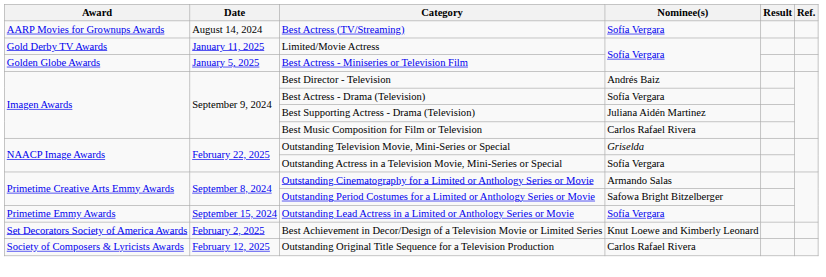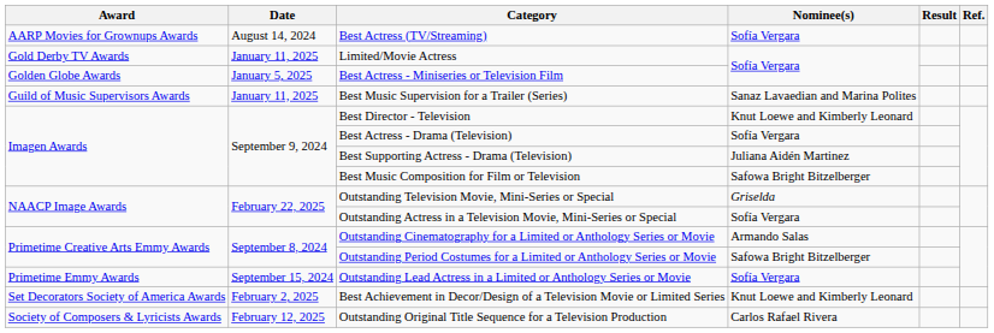+ row: Guild of Music Supervisors Awards | January 11, 2025 | Best Music Supervision for a Trailer (Series) | Sanaz Lavaedian and Marina Polites
Best Director - Television | Nominee(s): Andrés Baiz -> Knut Loewe and Kimberly Leonard
Best Music Composition for Film or Television | Nominee(s): Carlos Rafael Rivera -> Safowa Bright Bitzelberger
